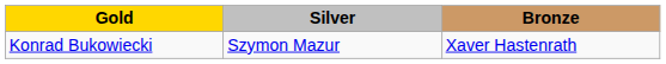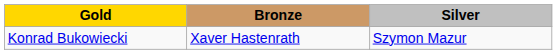columns swapped: Silver <-> Bronze
